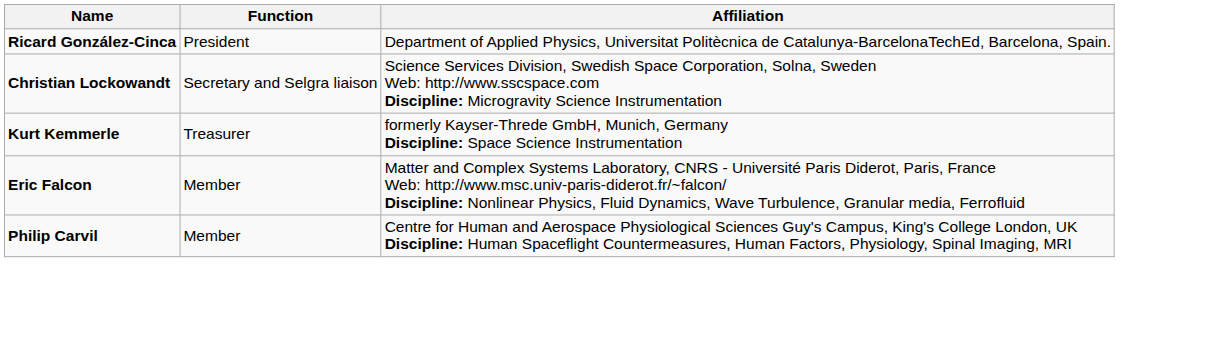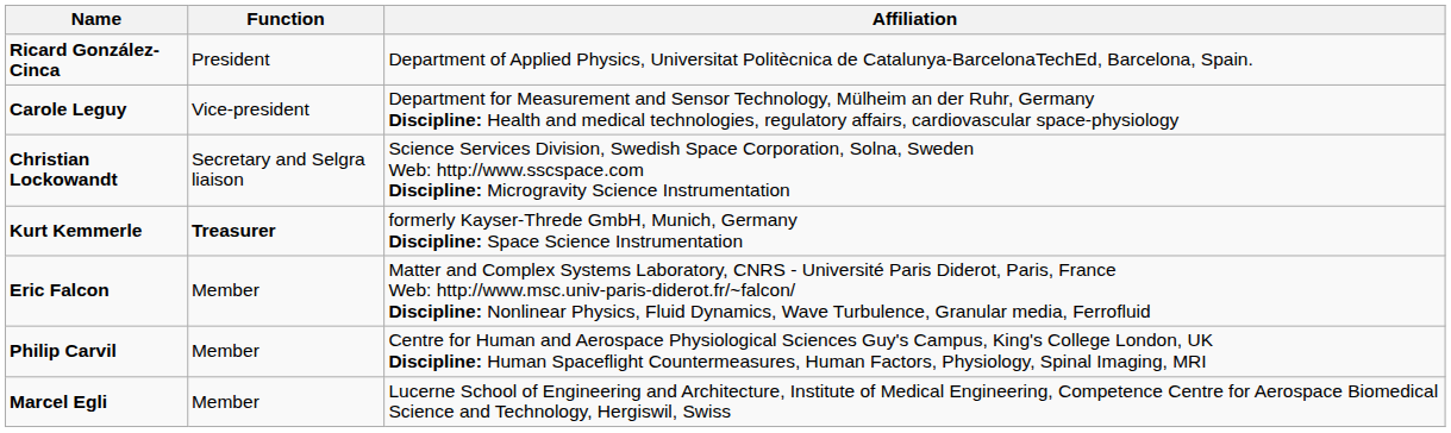+ row: Carole Leguy | Vice-president | Department for Measurement and Sensor Technology, Mülheim an der Ruhr, Germany Discipline: Health and medical technologies, regulatory affairs, cardiovascular space-physiology
Kurt Kemmerle | Function: normal -> bold
+ row: Marcel Egli | Member | Lucerne School of Engineering and Architecture, Institute of Medical Engineering, Competence Centre for Aerospace Biomedical Science and Technology, Hergiswil, Swiss
